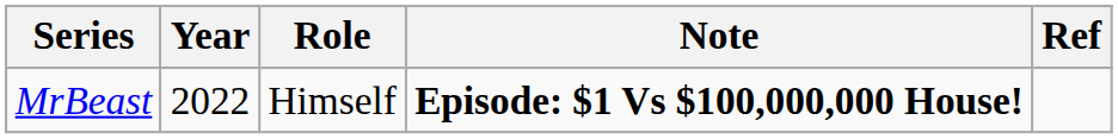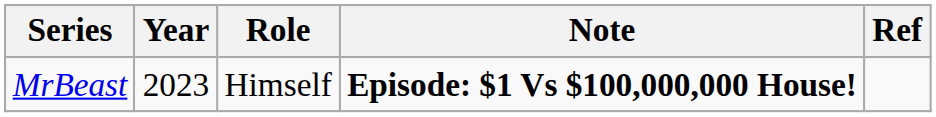MrBeast | Year: 2022 -> 2023
